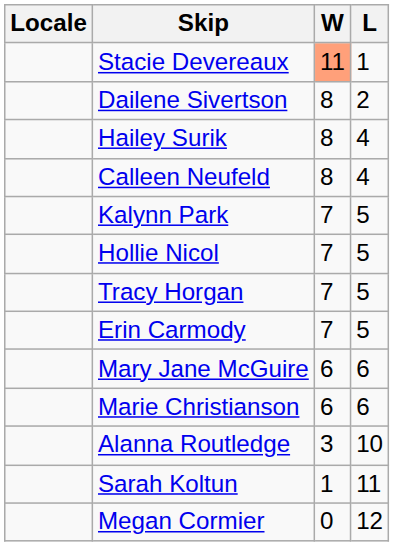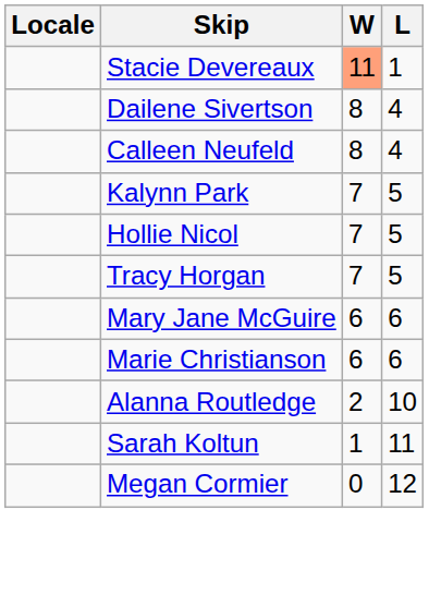Dailene Sivertson | L: 2 -> 4
- row: Hailey Surik | 8 | 4
- row: Erin Carmody | 7 | 5
Alanna Routledge | W: 3 -> 2
